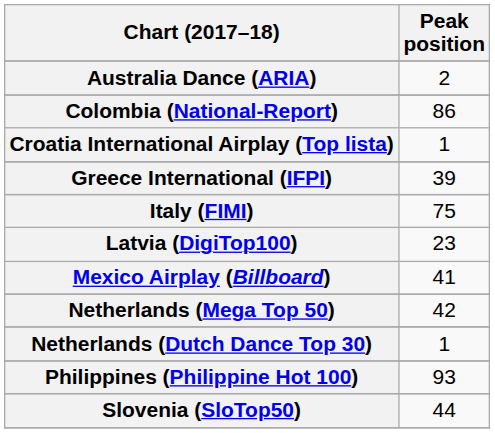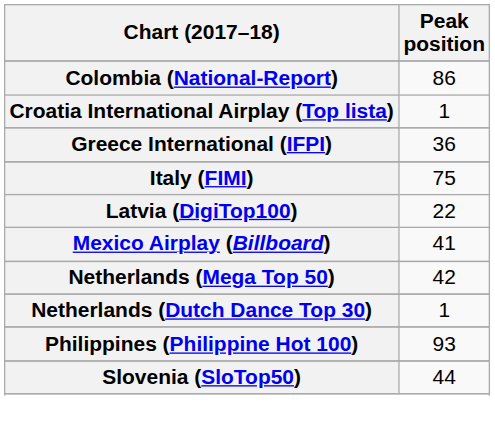- row: Australia Dance (ARIA) | 2
Greece International (IFPI) | Peak position: 39 -> 36
Latvia (DigiTop100) | Peak position: 23 -> 22
